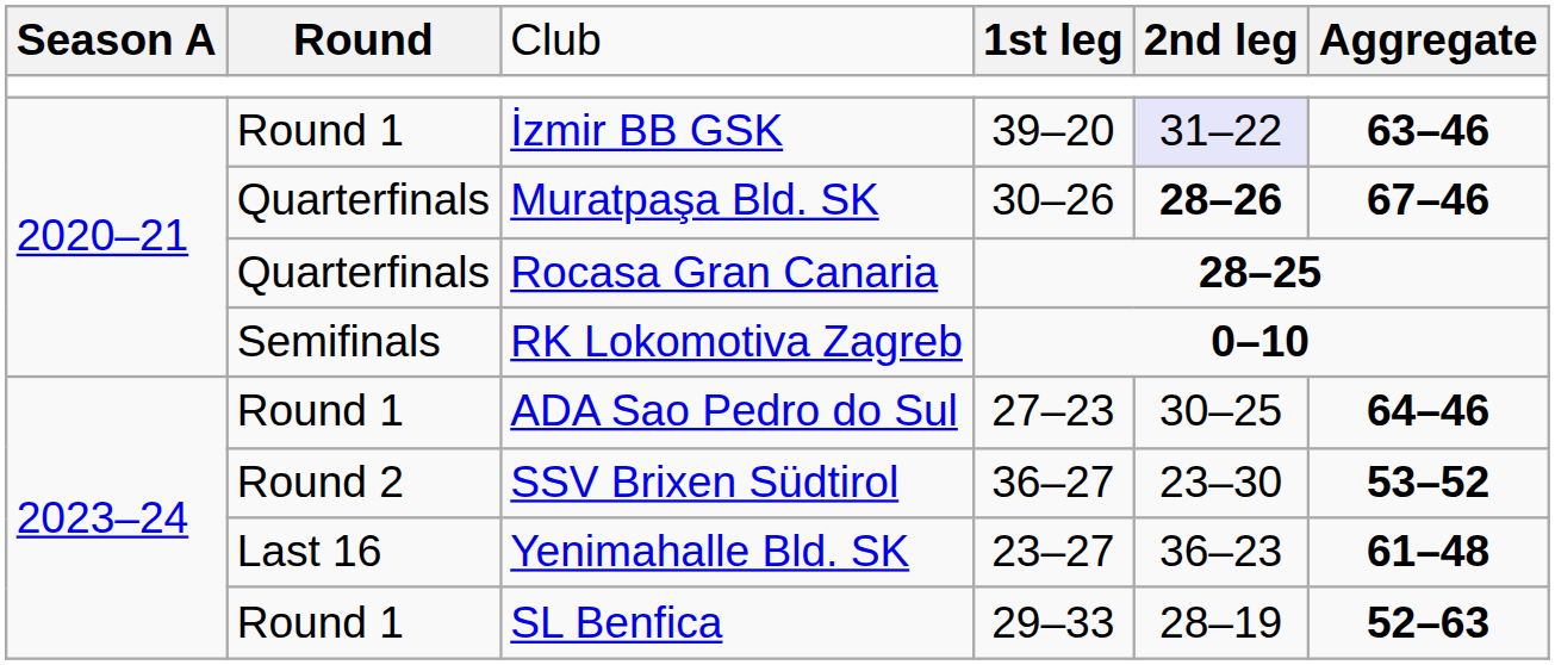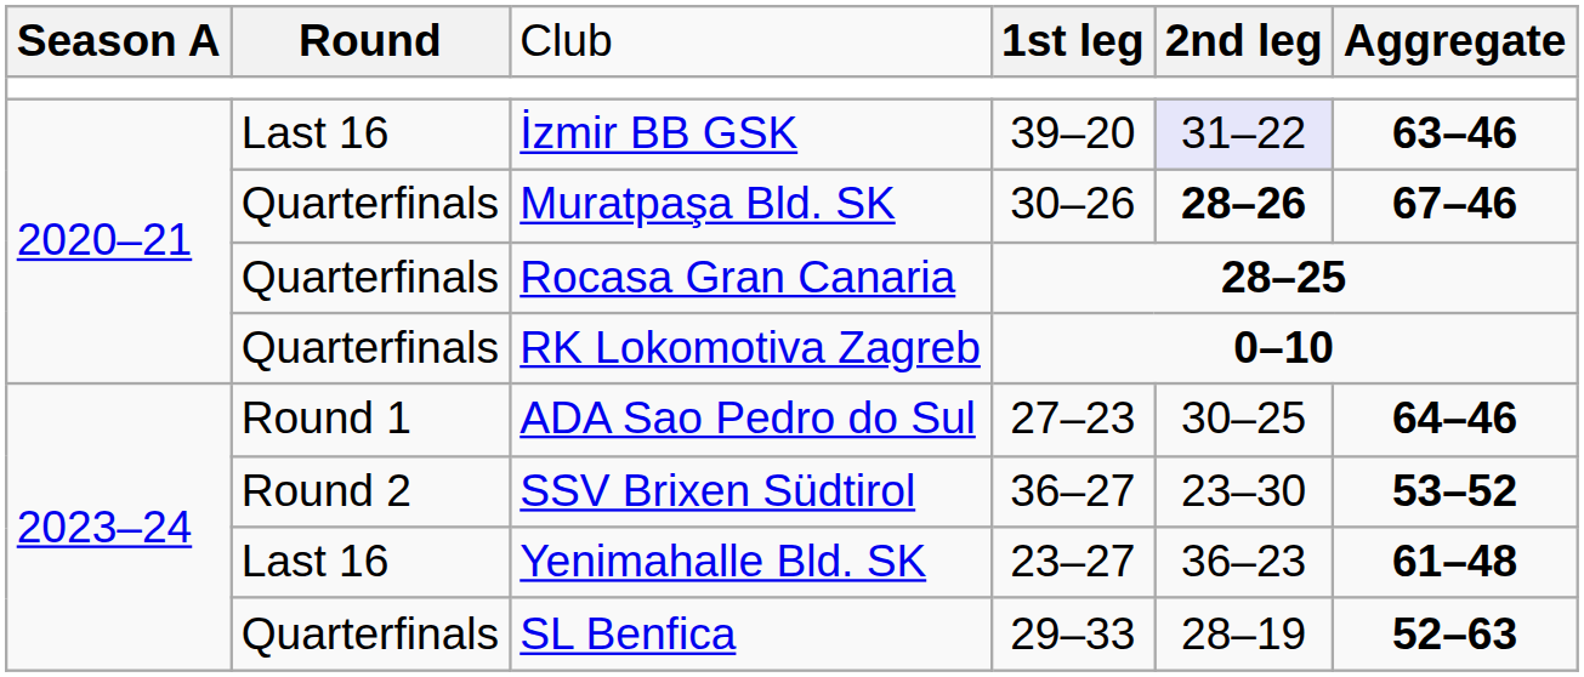İzmir BB GSK | column 2: Round 1 -> Last 16
RK Lokomotiva Zagreb | column 2: Semifinals -> Quarterfinals
SL Benfica | column 2: Round 1 -> Quarterfinals
